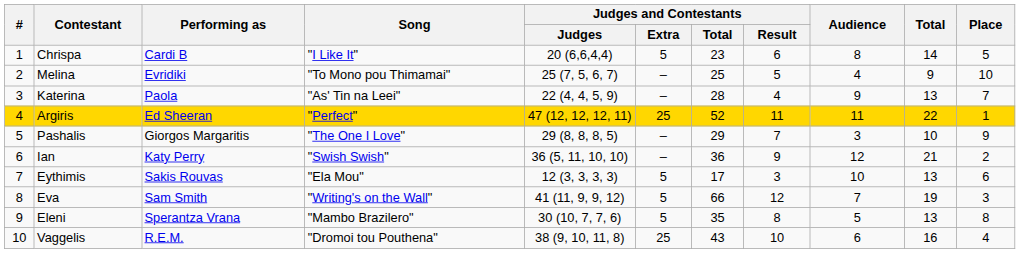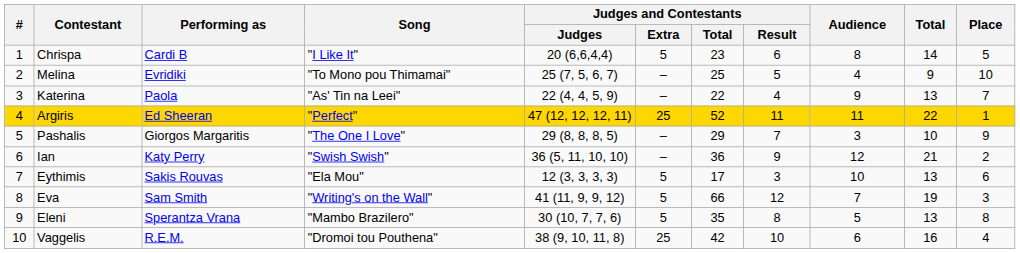Katerina | Judges and Contestants / Total: 28 -> 22
Vaggelis | Judges and Contestants / Total: 43 -> 42
